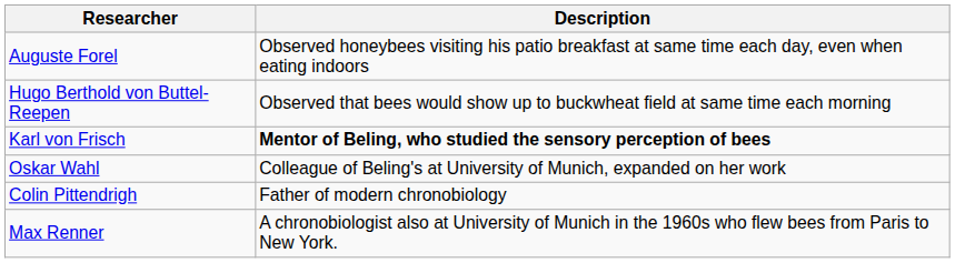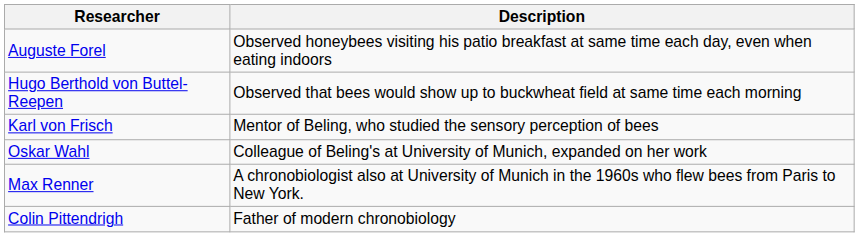Karl von Frisch | Description: bold -> normal
rows swapped: Max Renner <-> Colin Pittendrigh
